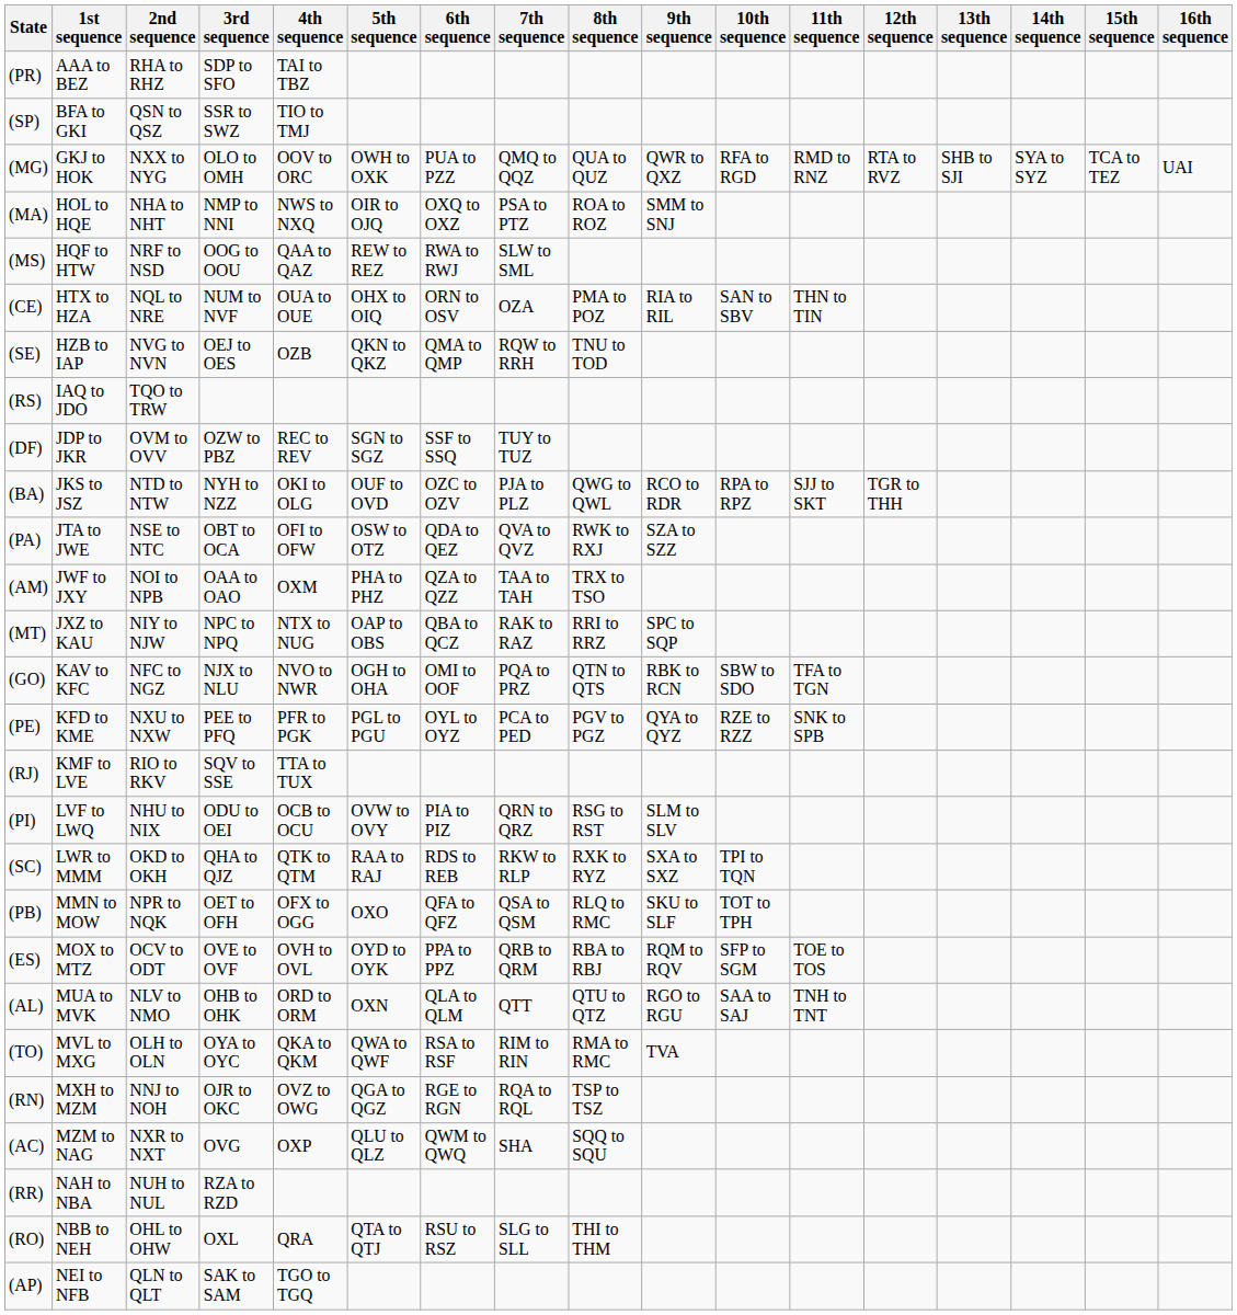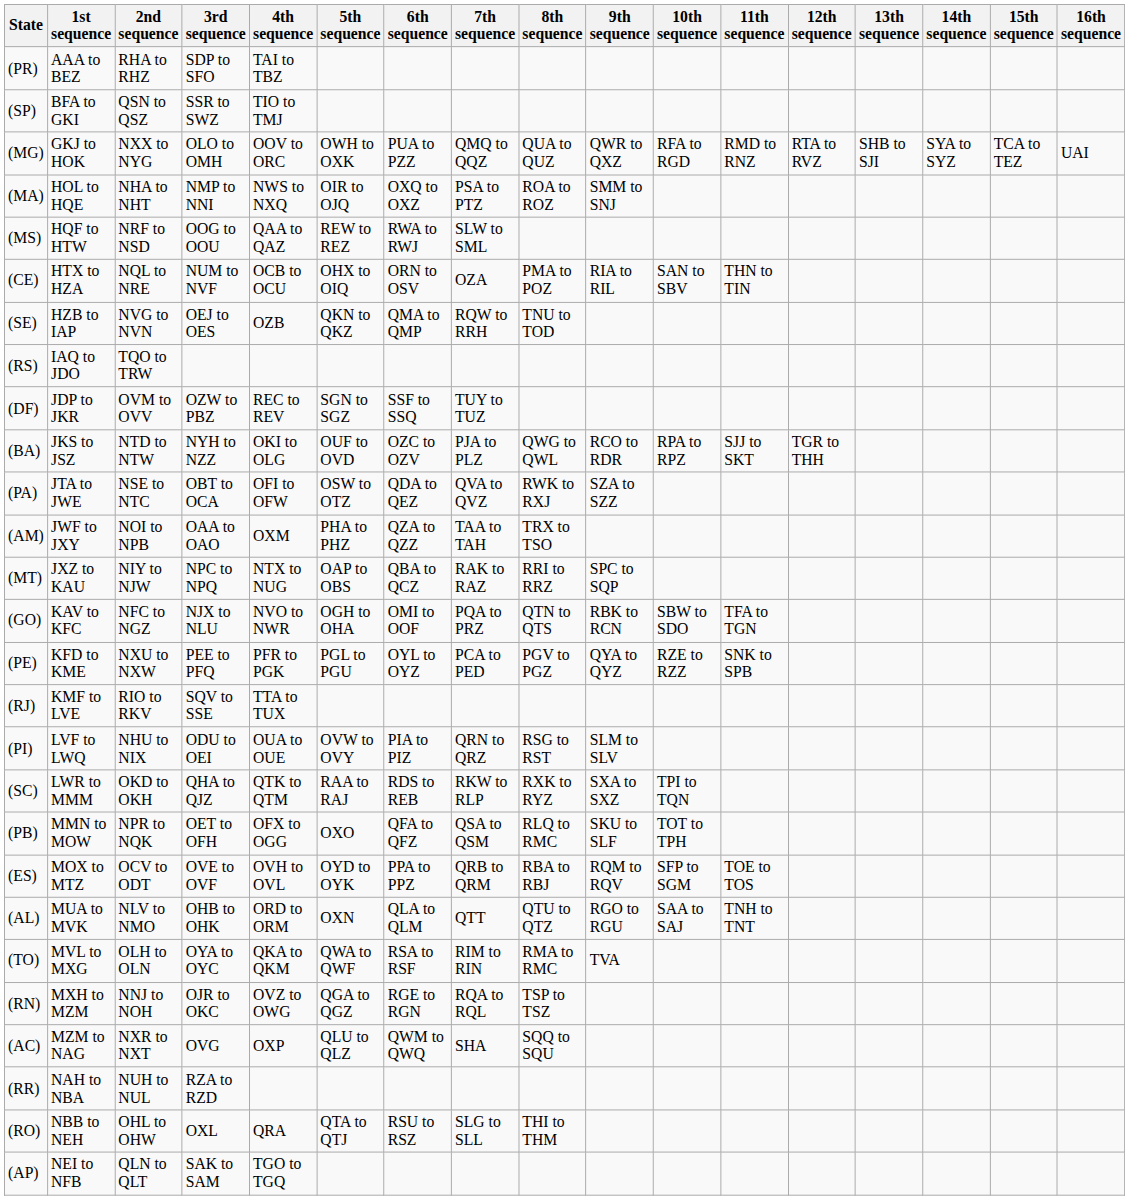(CE) | 4th sequence: OUA to OUE -> OCB to OCU
(PI) | 4th sequence: OCB to OCU -> OUA to OUE
